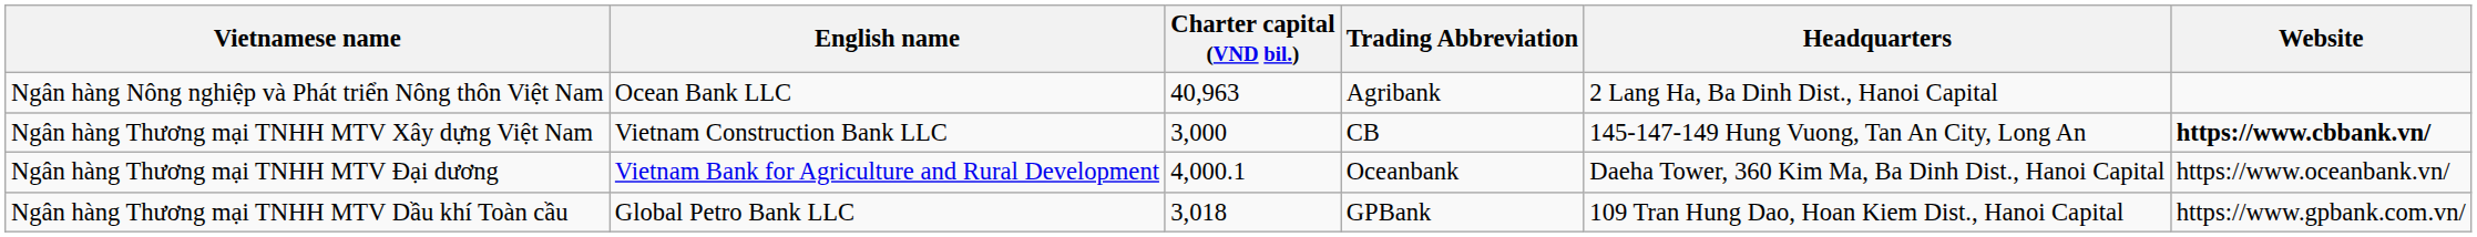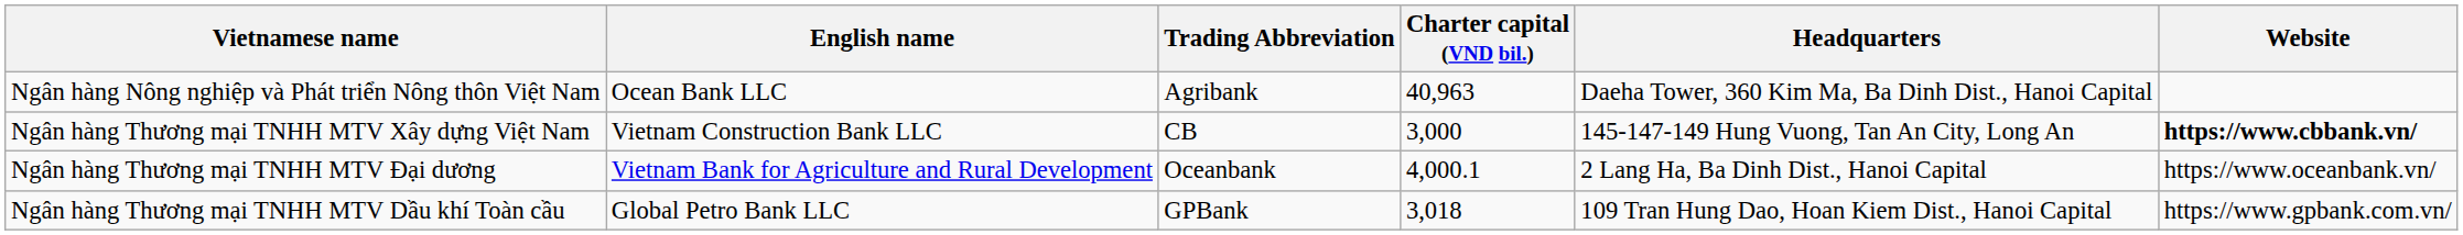columns swapped: Trading Abbreviation <-> Charter capital (VND bil.)
Ngân hàng Nông nghiệp và Phát triển Nông thôn Việt Nam | Headquarters: 2 Lang Ha, Ba Dinh Dist., Hanoi Capital -> Daeha Tower, 360 Kim Ma, Ba Dinh Dist., Hanoi Capital
Ngân hàng Thương mại TNHH MTV Đại dương | Headquarters: Daeha Tower, 360 Kim Ma, Ba Dinh Dist., Hanoi Capital -> 2 Lang Ha, Ba Dinh Dist., Hanoi Capital
